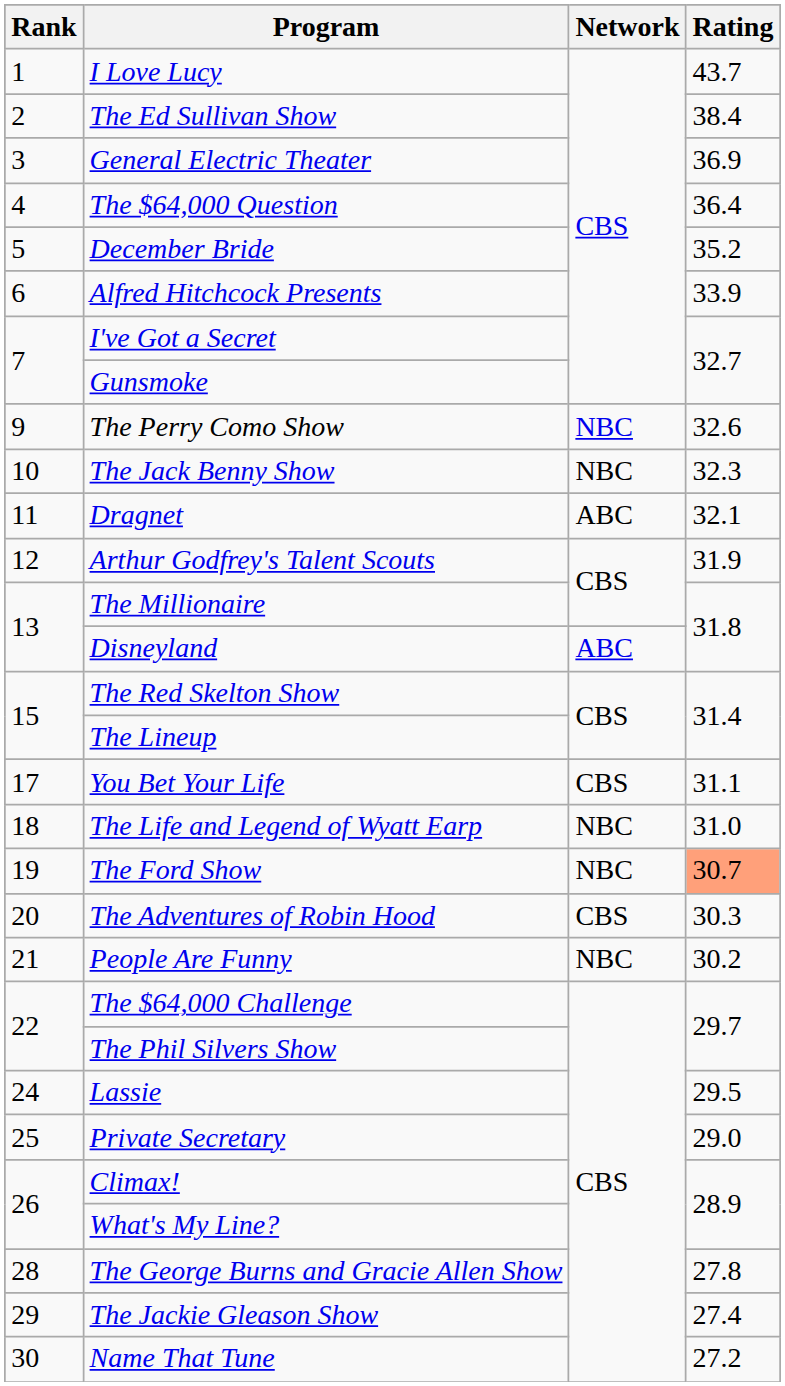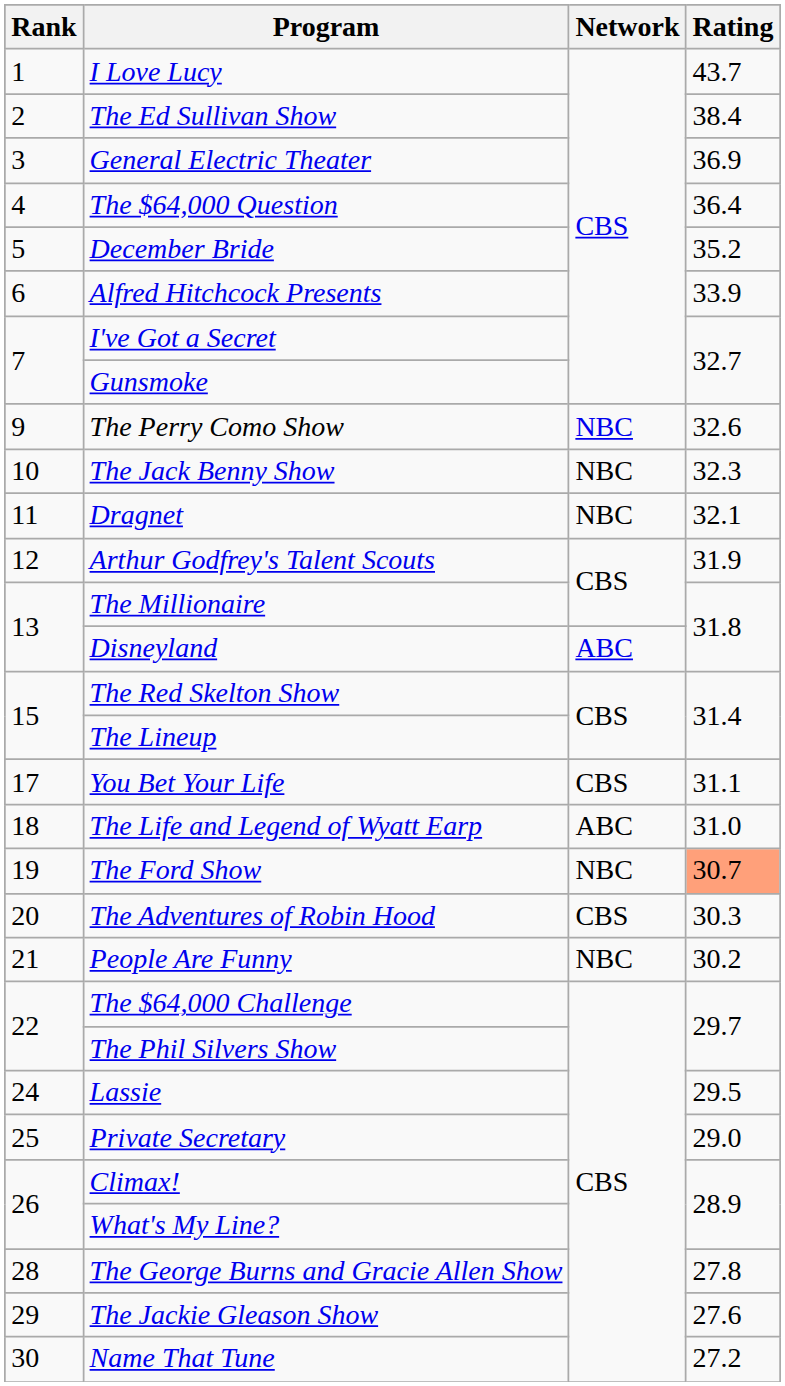Dragnet | Network: ABC -> NBC
The Life and Legend of Wyatt Earp | Network: NBC -> ABC
The Jackie Gleason Show | Rating: 27.4 -> 27.6
